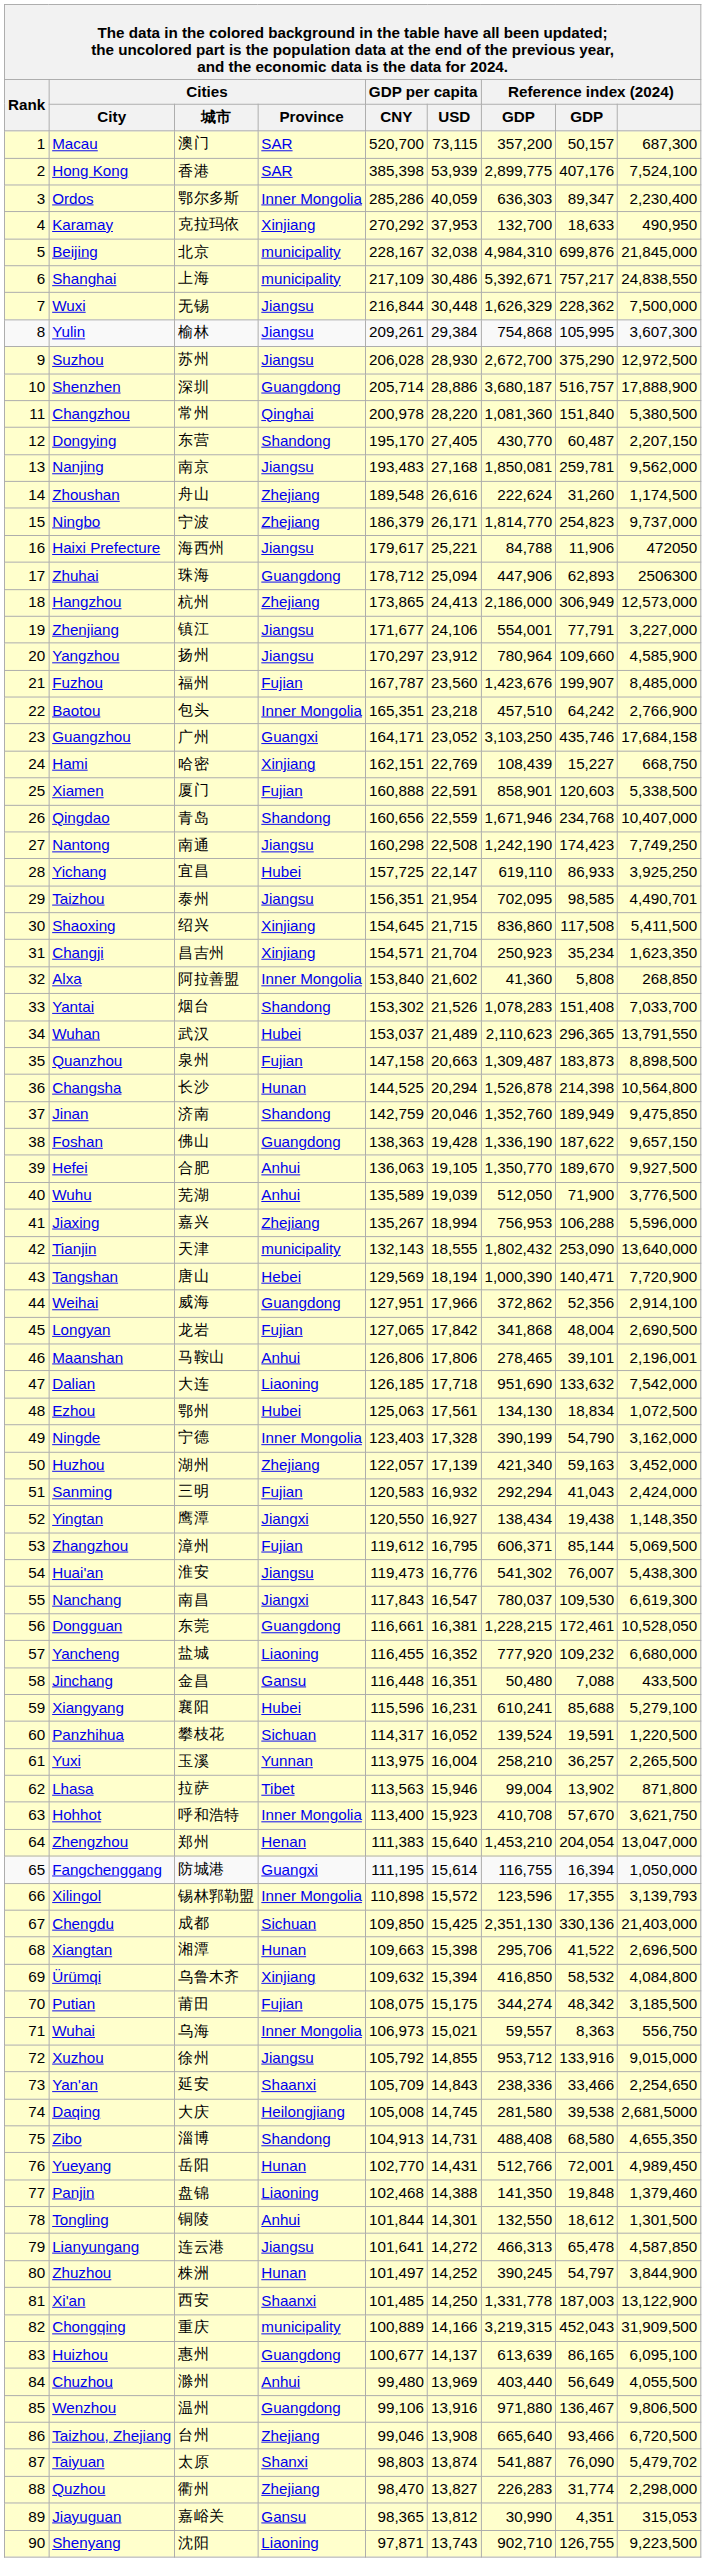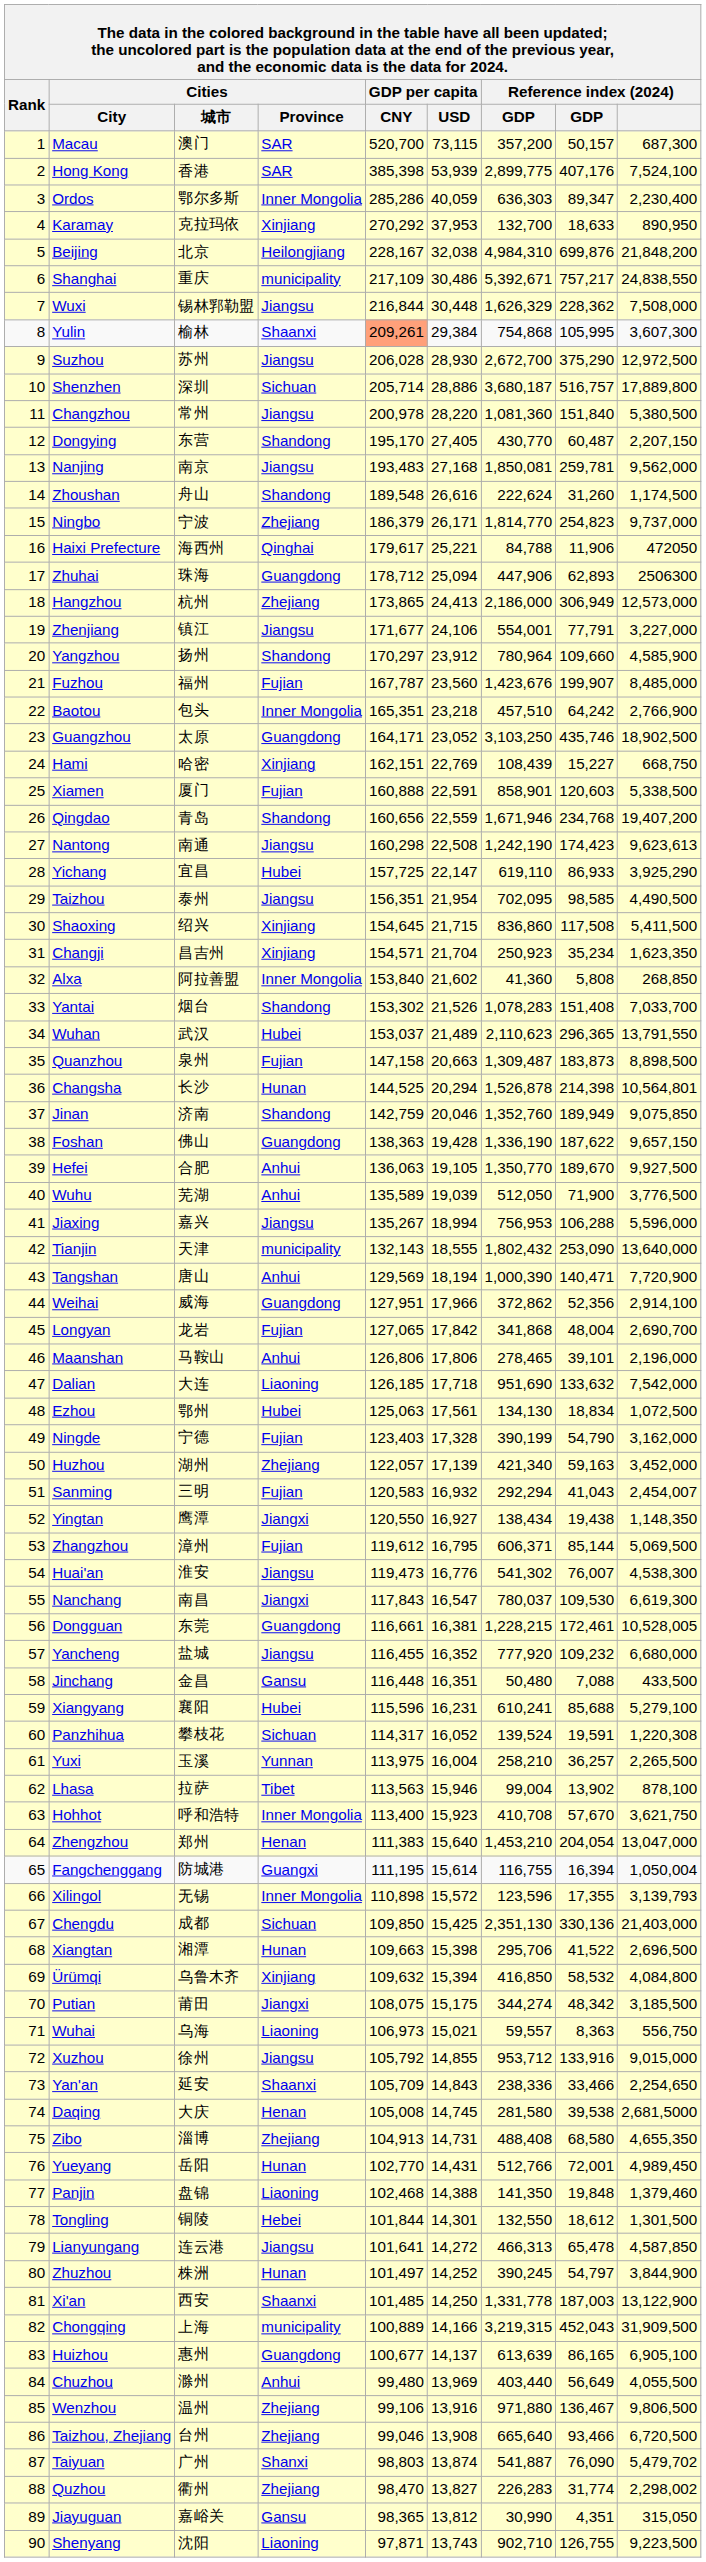Karamay | Reference index (2024): 490,950 -> 890,950
Beijing | Cities / Province: municipality -> Heilongjiang
Beijing | Reference index (2024): 21,845,000 -> 21,848,200
Shanghai | Cities / 城市: 上海 -> 重庆
Wuxi | Cities / 城市: 无锡 -> 锡林郛勒盟
Wuxi | Reference index (2024): 7,500,000 -> 7,508,000
Yulin | Cities / Province: Jiangsu -> Shaanxi
Yulin | GDP per capita / CNY: no background -> lightsalmon background
Shenzhen | Cities / Province: Guangdong -> Sichuan
Shenzhen | Reference index (2024): 17,888,900 -> 17,889,800
Changzhou | Cities / Province: Qinghai -> Jiangsu
Zhoushan | Cities / Province: Zhejiang -> Shandong
Haixi Prefecture | Cities / Province: Jiangsu -> Qinghai
Yangzhou | Cities / Province: Jiangsu -> Shandong
Guangzhou | Cities / 城市: 广州 -> 太原
Guangzhou | Cities / Province: Guangxi -> Guangdong
Guangzhou | Reference index (2024): 17,684,158 -> 18,902,500
Qingdao | Reference index (2024): 10,407,000 -> 19,407,200
Nantong | Reference index (2024): 7,749,250 -> 9,623,613
Yichang | Reference index (2024): 3,925,250 -> 3,925,290
Taizhou | Reference index (2024): 4,490,701 -> 4,490,500
Changsha | Reference index (2024): 10,564,800 -> 10,564,801
Jinan | Reference index (2024): 9,475,850 -> 9,075,850
Jiaxing | Cities / Province: Zhejiang -> Jiangsu
Tangshan | Cities / Province: Hebei -> Anhui
Longyan | Reference index (2024): 2,690,500 -> 2,690,700
Maanshan | Reference index (2024): 2,196,001 -> 2,196,000
Ningde | Cities / Province: Inner Mongolia -> Fujian
Sanming | Reference index (2024): 2,424,000 -> 2,454,007
Huai'an | Reference index (2024): 5,438,300 -> 4,538,300
Dongguan | Reference index (2024): 10,528,050 -> 10,528,005
Yancheng | Cities / Province: Liaoning -> Jiangsu
Panzhihua | Reference index (2024): 1,220,500 -> 1,220,308
Lhasa | Reference index (2024): 871,800 -> 878,100
Fangchenggang | Reference index (2024): 1,050,000 -> 1,050,004
Xilingol | Cities / 城市: 锡林郛勒盟 -> 无锡
Putian | Cities / Province: Fujian -> Jiangxi
Wuhai | Cities / Province: Inner Mongolia -> Liaoning
Daqing | Cities / Province: Heilongjiang -> Henan
Zibo | Cities / Province: Shandong -> Zhejiang
Tongling | Cities / Province: Anhui -> Hebei
Chongqing | Cities / 城市: 重庆 -> 上海
Huizhou | Reference index (2024): 6,095,100 -> 6,905,100
Wenzhou | Cities / Province: Guangdong -> Zhejiang
Taiyuan | Cities / 城市: 太原 -> 广州
Quzhou | Reference index (2024): 2,298,000 -> 2,298,002
Jiayuguan | Reference index (2024): 315,053 -> 315,050
